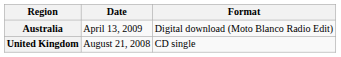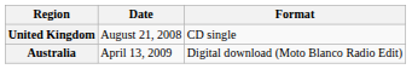rows swapped: United Kingdom <-> Australia
